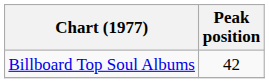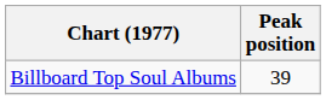Billboard Top Soul Albums | Peak position: 42 -> 39
